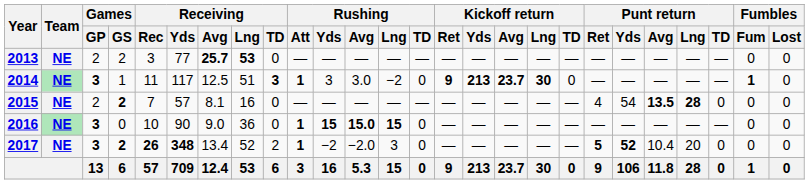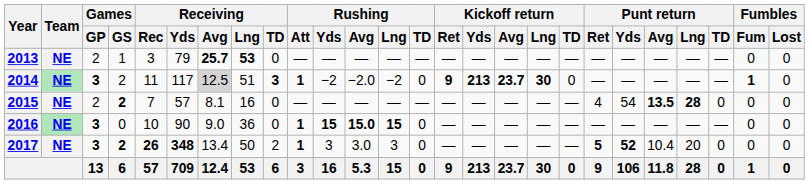2013 | Games / GS: 2 -> 1
2013 | Receiving / Yds: 77 -> 79
2014 | Games / GS: 1 -> 2
2014 | Receiving / Avg: no background -> lightgrey background
2014 | Rushing / Yds: 3 -> −2
2014 | Rushing / Avg: 3.0 -> −2.0
2017 | Receiving / Lng: 52 -> 50
2017 | Rushing / Yds: −2 -> 3
2017 | Rushing / Avg: −2.0 -> 3.0
